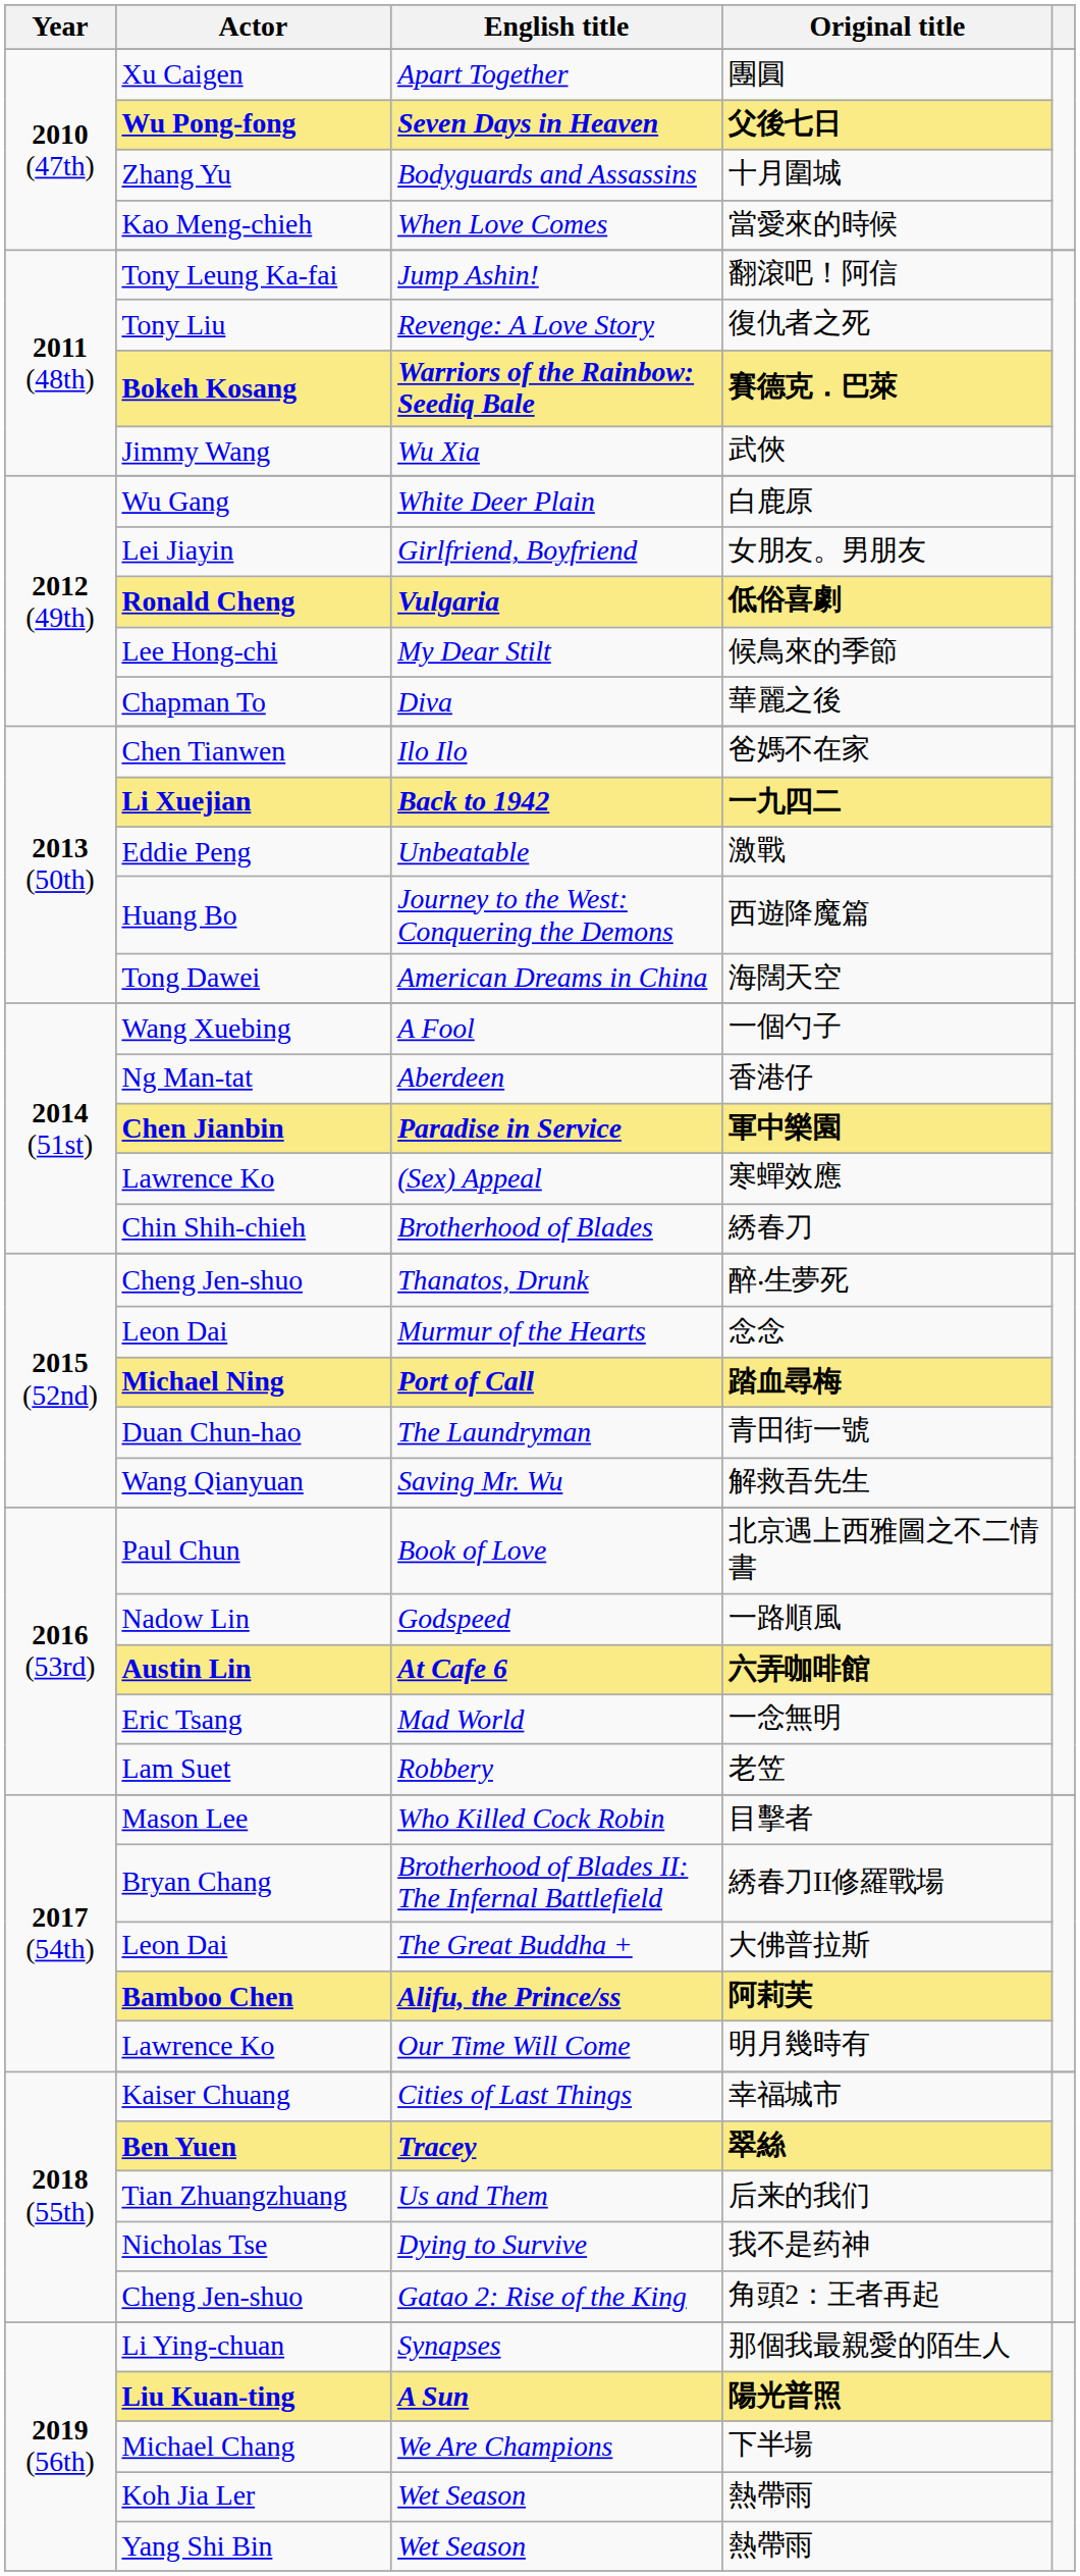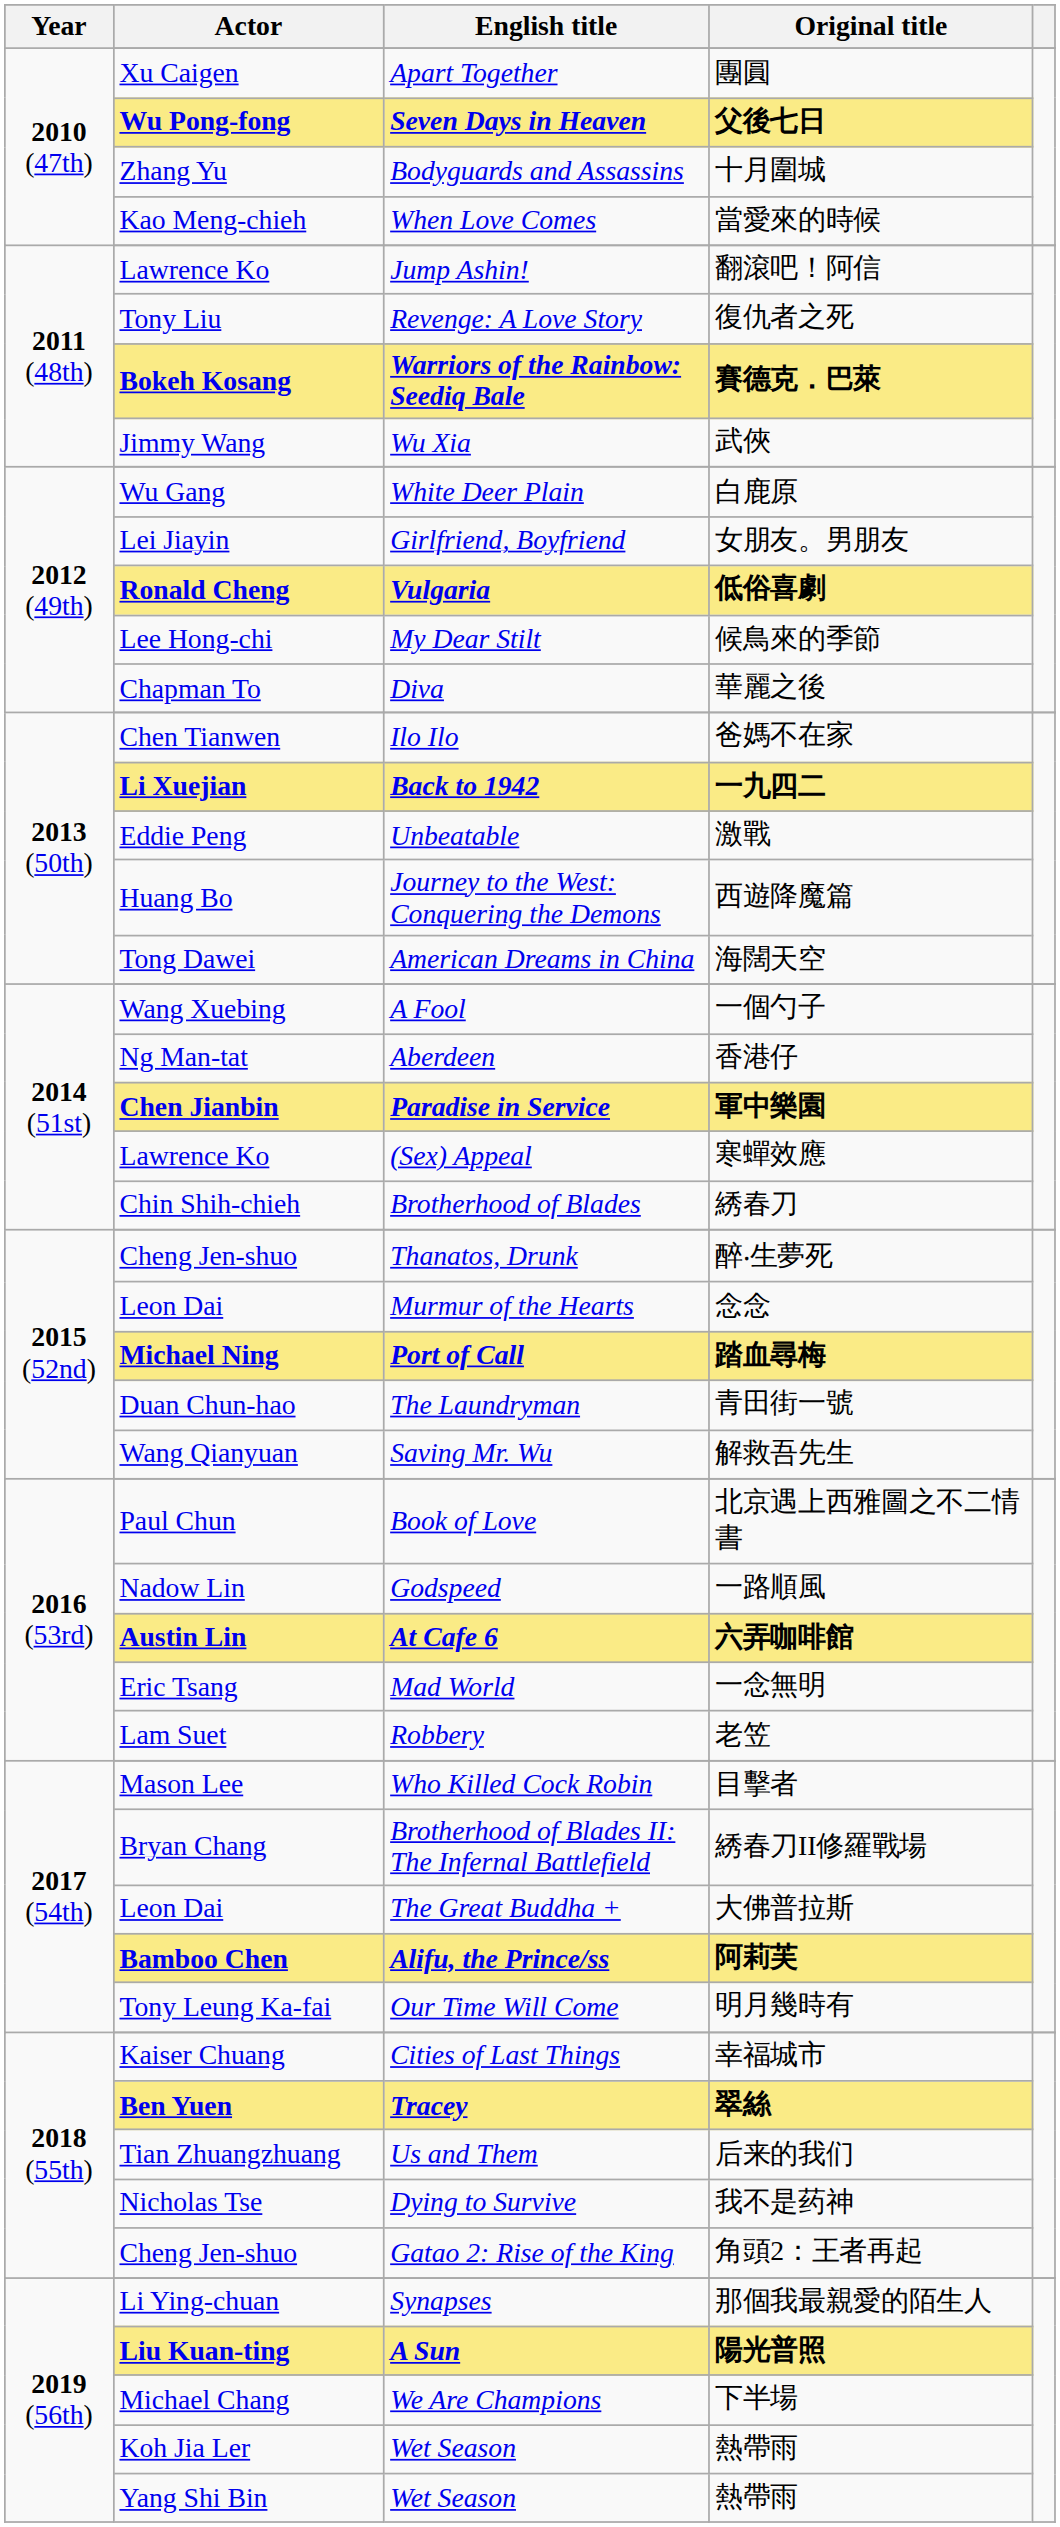Jump Ashin! | Actor: Tony Leung Ka-fai -> Lawrence Ko
Our Time Will Come | Actor: Lawrence Ko -> Tony Leung Ka-fai
